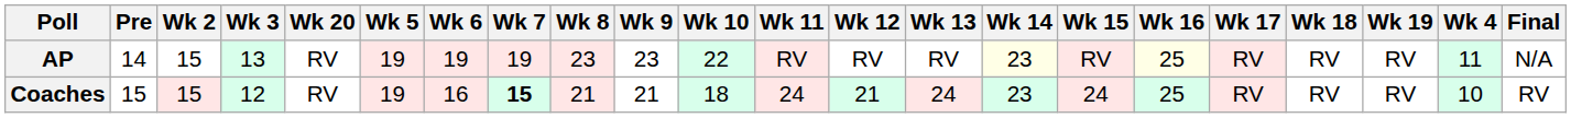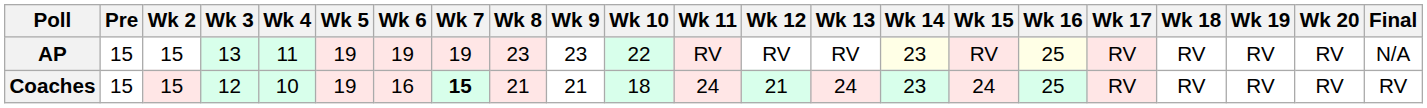columns swapped: Wk 4 <-> Wk 20
AP | Pre: 14 -> 15
